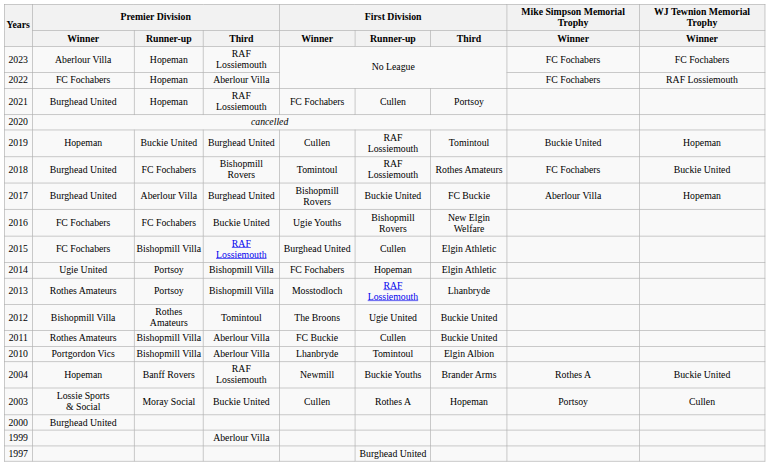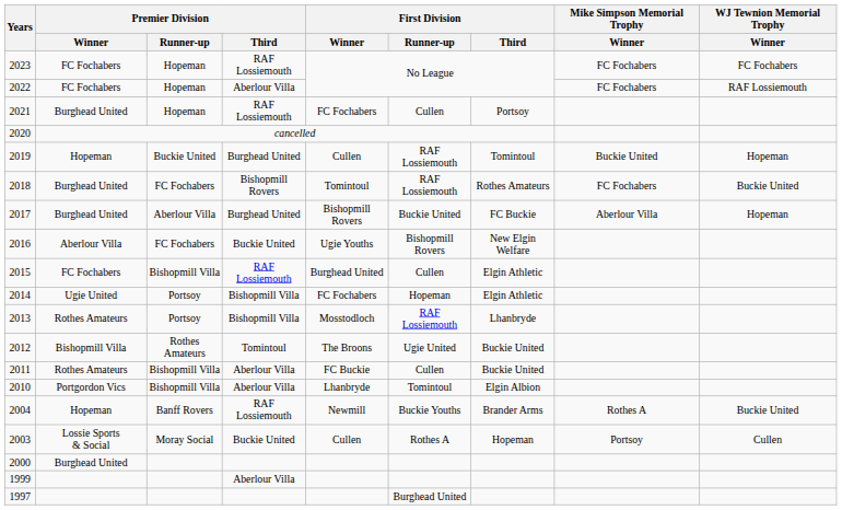2023 | Premier Division / Winner: Aberlour Villa -> FC Fochabers
2016 | Premier Division / Winner: FC Fochabers -> Aberlour Villa
